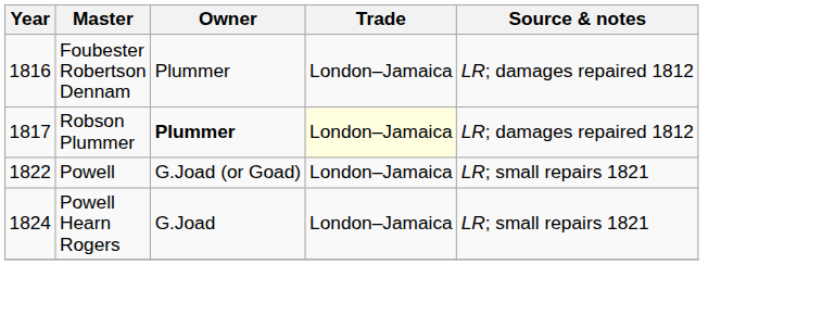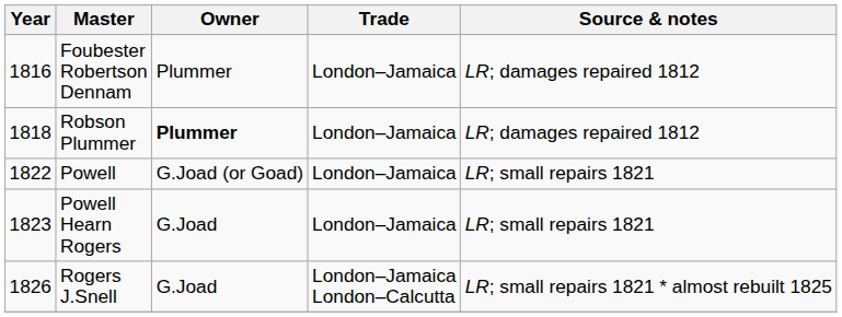Robson Plummer | Year: 1817 -> 1818
Robson Plummer | Trade: lightyellow background -> no background
Powell Hearn Rogers | Year: 1824 -> 1823
+ row: 1826 | Rogers J.Snell | G.Joad | London–Jamaica London–Calcutta | LR; small repairs 1821 * almost rebuilt 1825
